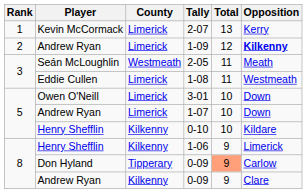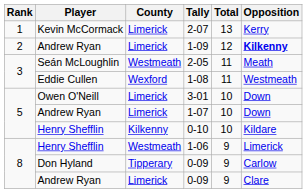1-08 | County: Limerick -> Wexford
1-06 | County: Kilkenny -> Westmeath
Don Hyland / 0-09 | Total: lightsalmon background -> no background
Andrew Ryan / 0-09 | County: Kilkenny -> Limerick
